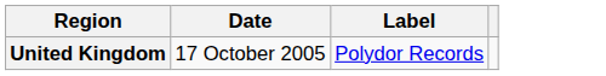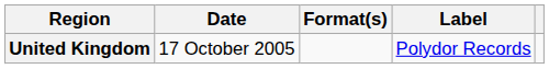+ column: Format(s)
